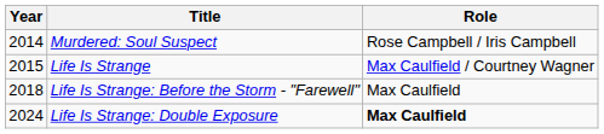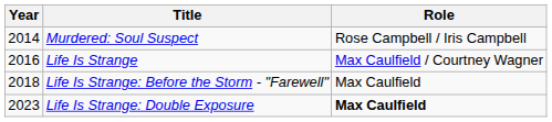Life Is Strange | Year: 2015 -> 2016
Life Is Strange: Double Exposure | Year: 2024 -> 2023
